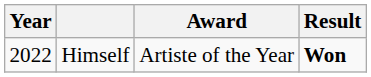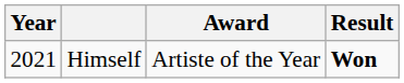Himself | Year: 2022 -> 2021
